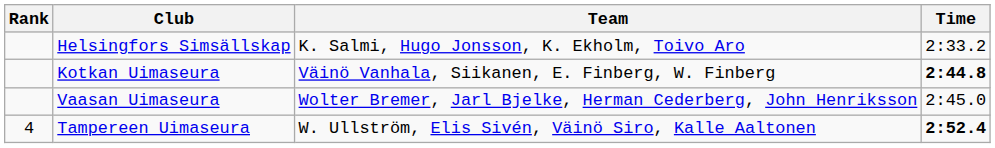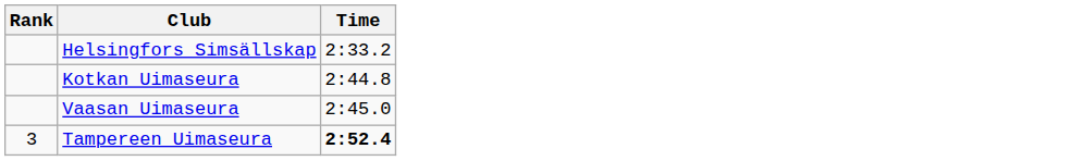- column: Team | K. Salmi, Hugo Jonsson, K. Ekholm, Toivo Aro | Väinö Vanhala, Siikanen, E. Finberg, W. Finberg | Wolter Bremer, Jarl Bjelke, Herman Cederberg, John Henriksson | W. Ullström, Elis Sivén, Väinö Siro, Kalle Aaltonen
Kotkan Uimaseura | Time: bold -> normal
Tampereen Uimaseura | Rank: 4 -> 3
